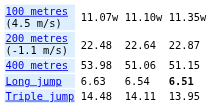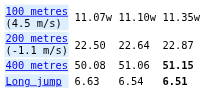200 metres (-1.1 m/s) | column 3: 22.48 -> 22.50
400 metres | column 3: 53.98 -> 50.08
400 metres | column 7: normal -> bold
- row: Triple jump | 14.48 | 14.11 | 13.95
